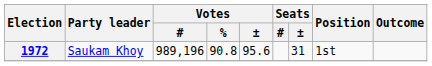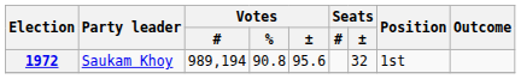1972 | Votes / #: 989,196 -> 989,194
1972 | Seats / ±: 31 -> 32
